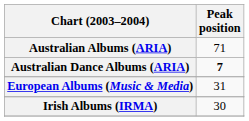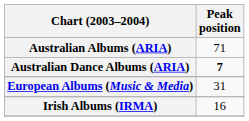Irish Albums (IRMA) | Peak position: 30 -> 16
